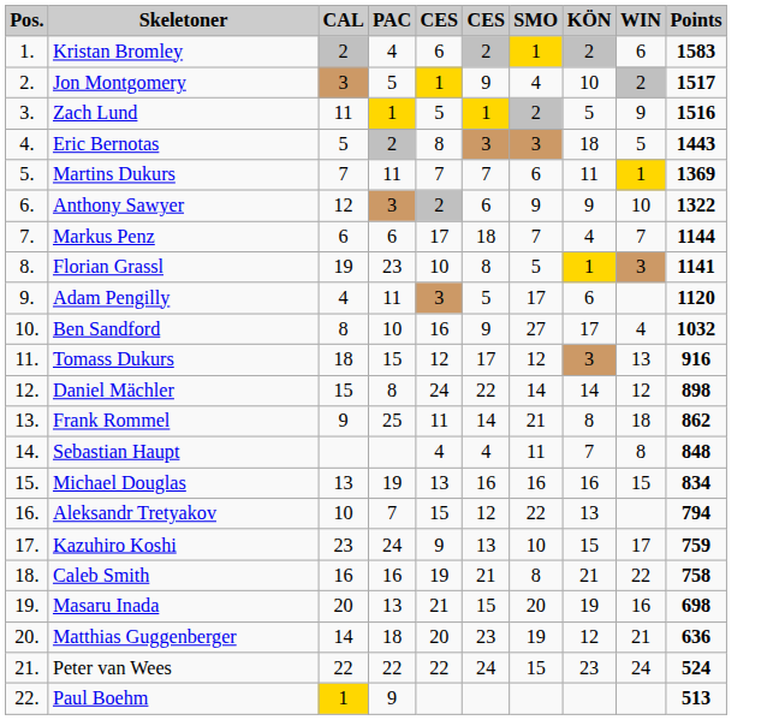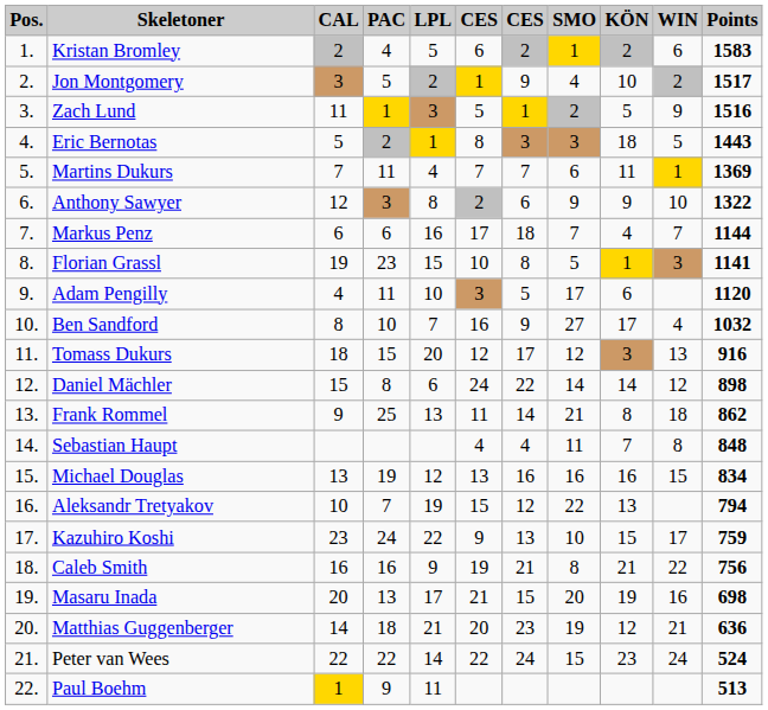+ column: LPL | 5 | 2 | 3 | 1 | 4 | 8 | 16 | 15 | 10 | 7 | 20 | 6 | 13 | 12 | 19 | 22 | 9 | 17 | 21 | 14 | 11
Caleb Smith | Points: 758 -> 756
